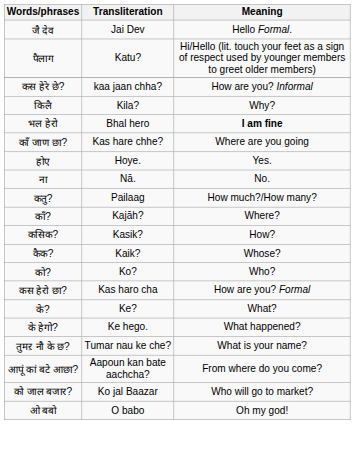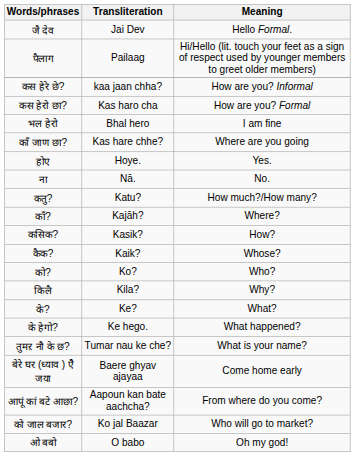पैलाग | Transliteration: Katu? -> Pailaag
rows swapped: कस हेरो छा? <-> किलै
भल हेरो | Meaning: bold -> normal
कतु? | Transliteration: Pailaag -> Katu?
+ row: बेरे घर (ध्याव ) ऐै जया | Baere ghyav ajayaa | Come home early
